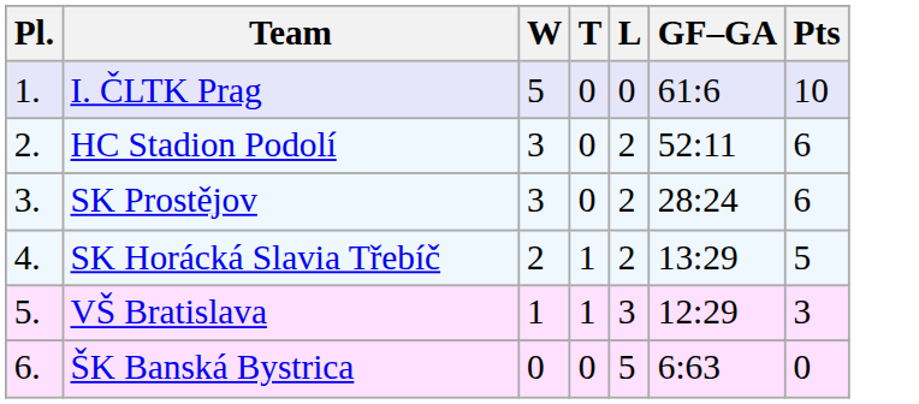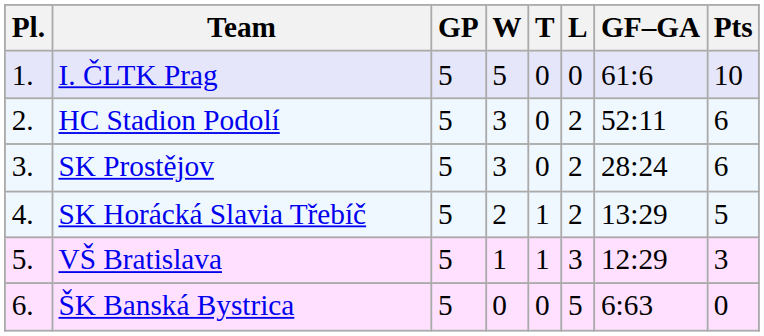+ column: GP | 5 | 5 | 5 | 5 | 5 | 5
